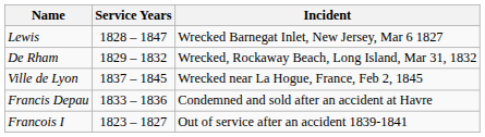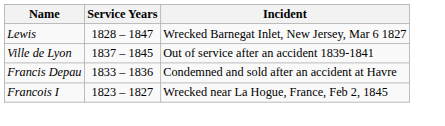- row: De Rham | 1829 – 1832 | Wrecked, Rockaway Beach, Long Island, Mar 31, 1832
Ville de Lyon | Incident: Wrecked near La Hogue, France, Feb 2, 1845 -> Out of service after an accident 1839-1841
Francois I | Incident: Out of service after an accident 1839-1841 -> Wrecked near La Hogue, France, Feb 2, 1845
